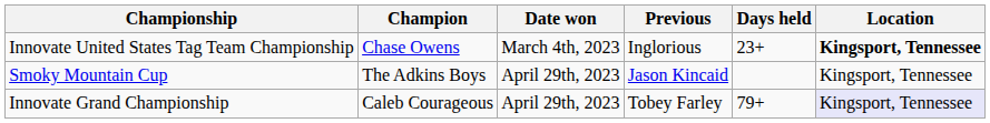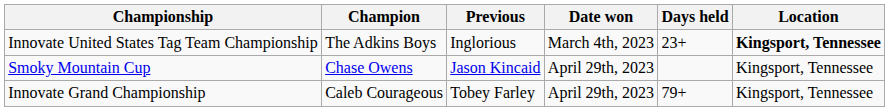columns swapped: Previous <-> Date won
Innovate United States Tag Team Championship | Champion: Chase Owens -> The Adkins Boys
Smoky Mountain Cup | Champion: The Adkins Boys -> Chase Owens
Innovate Grand Championship | Location: lavender background -> no background
